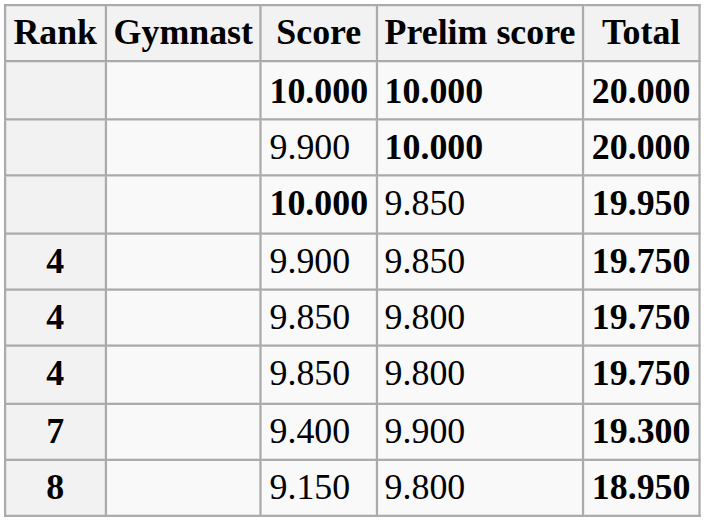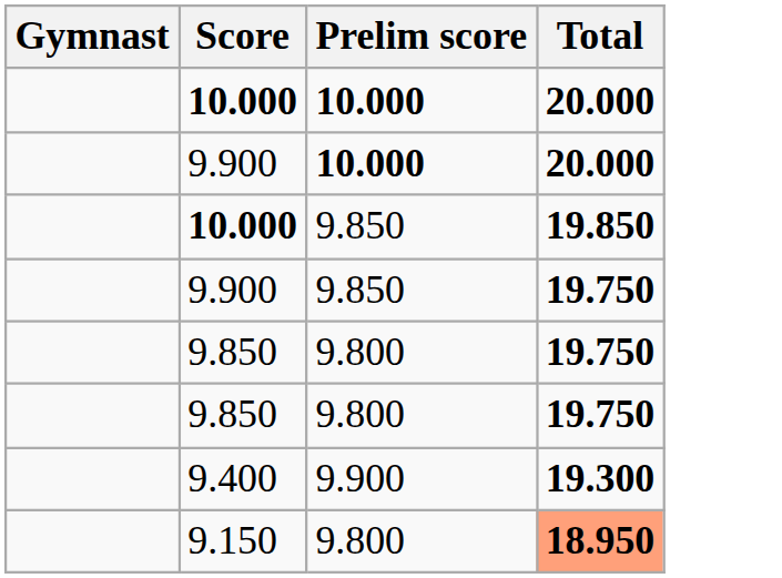- column: Rank | 4 | 4 | 4 | 7 | 8
10.000 / 9.850 | Total: 19.950 -> 19.850
9.150 | Total: no background -> lightsalmon background
